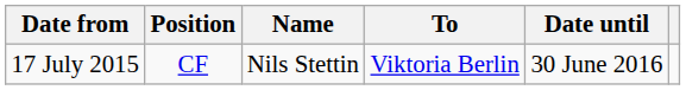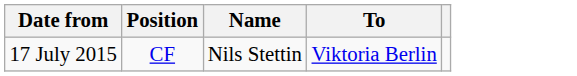- column: Date until | 30 June 2016
